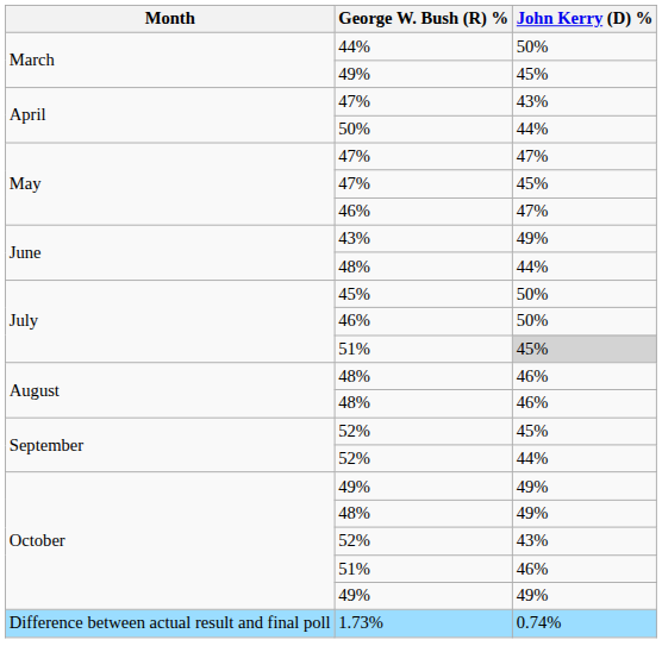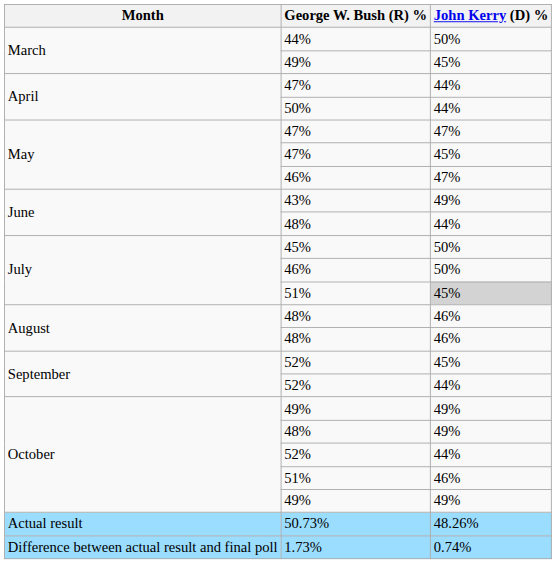April / 47% | John Kerry (D) %: 43% -> 44%
October / 52% | John Kerry (D) %: 43% -> 44%
+ row: Actual result | 50.73% | 48.26%
